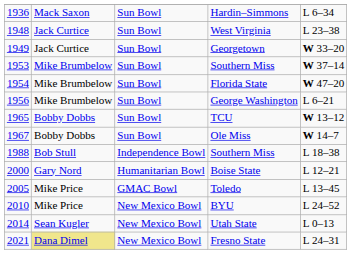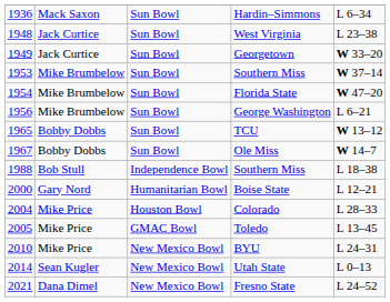+ row: 2004 | Mike Price | Houston Bowl | Colorado | L 28–33
BYU | column 5: L 24–52 -> L 24–31
Fresno State | column 2: khaki background -> no background
Fresno State | column 5: L 24–31 -> L 24–52
